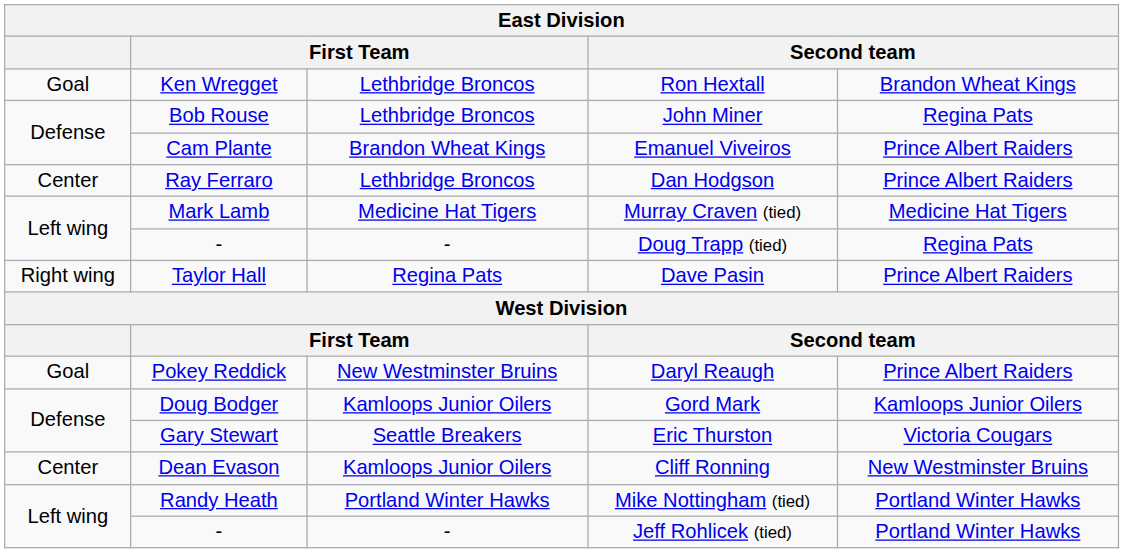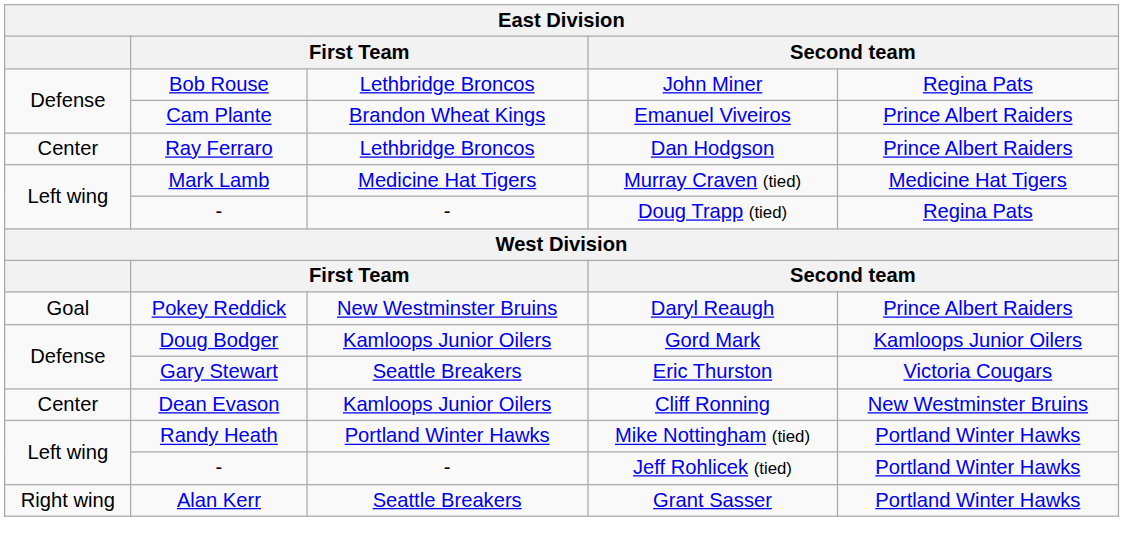- row: Goal | Ken Wregget | Lethbridge Broncos | Ron Hextall | Brandon Wheat Kings
- row: Right wing | Taylor Hall | Regina Pats | Dave Pasin | Prince Albert Raiders
+ row: Right wing | Alan Kerr | Seattle Breakers | Grant Sasser | Portland Winter Hawks
